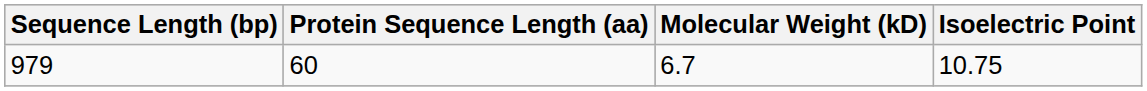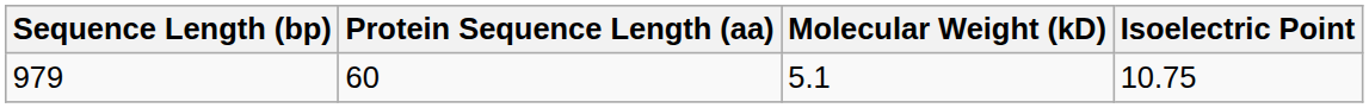979 | Molecular Weight (kD): 6.7 -> 5.1
